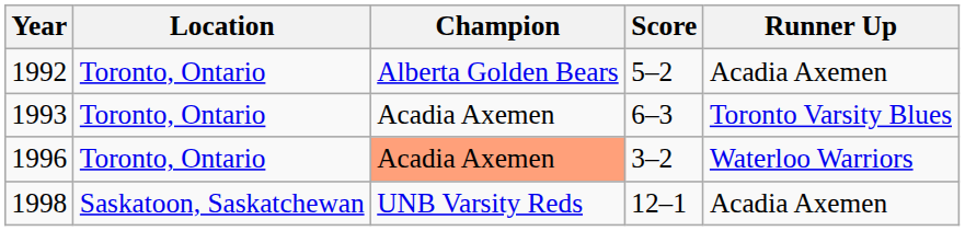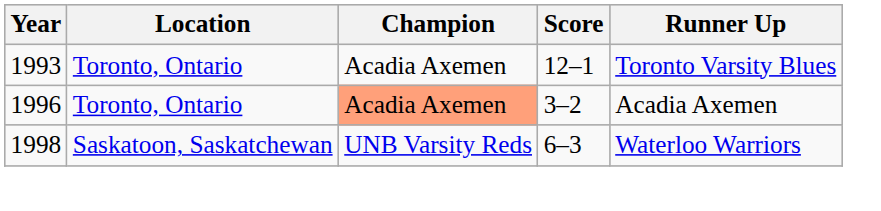- row: 1992 | Toronto, Ontario | Alberta Golden Bears | 5–2 | Acadia Axemen
1993 | Score: 6–3 -> 12–1
1996 | Runner Up: Waterloo Warriors -> Acadia Axemen
1998 | Score: 12–1 -> 6–3
1998 | Runner Up: Acadia Axemen -> Waterloo Warriors
